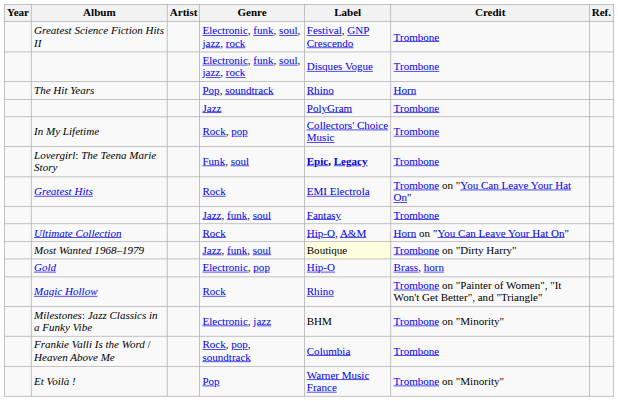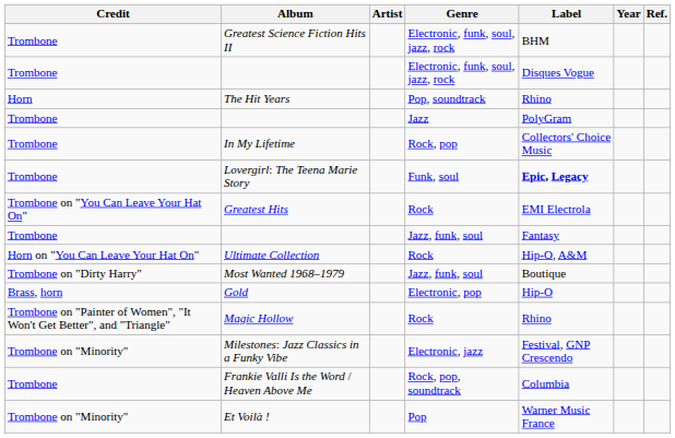columns swapped: Year <-> Credit
Greatest Science Fiction Hits II | Label: Festival, GNP Crescendo -> BHM
Most Wanted 1968–1979 | Label: lightyellow background -> no background
Milestones: Jazz Classics in a Funky Vibe | Label: BHM -> Festival, GNP Crescendo
